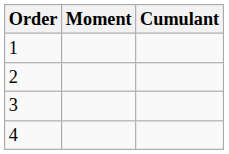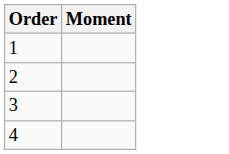- column: Cumulant
